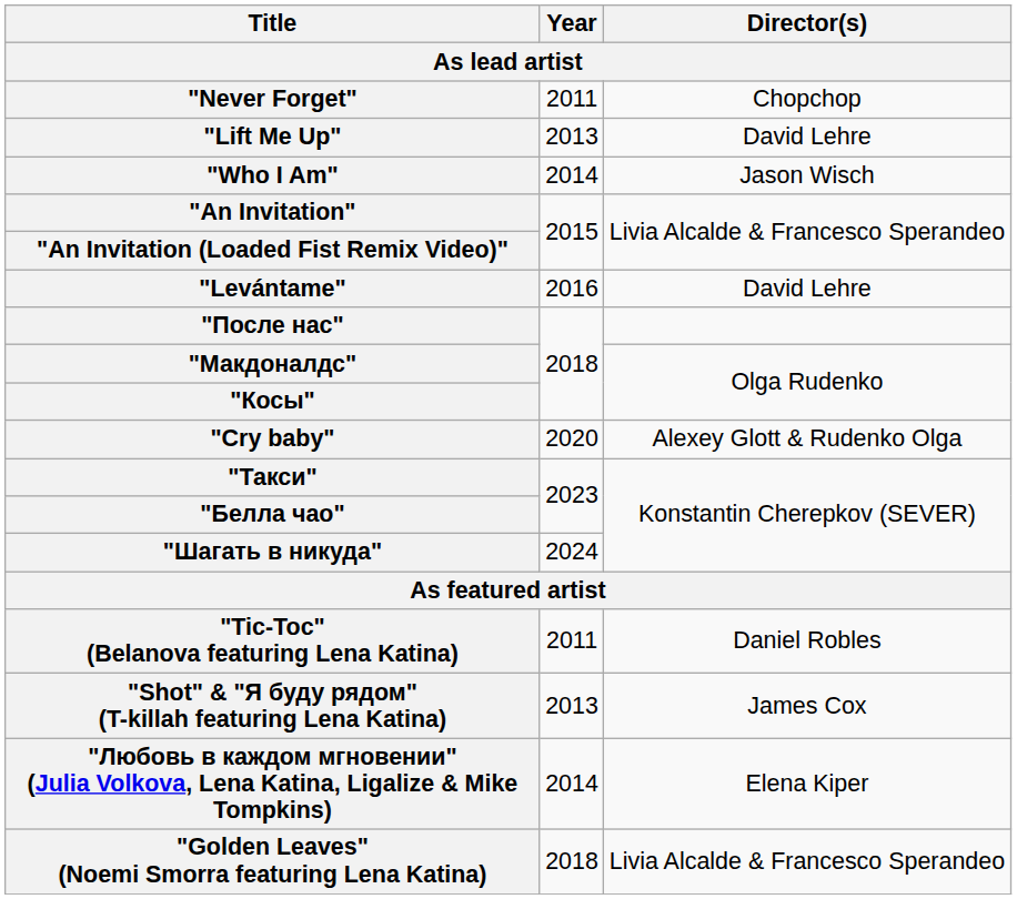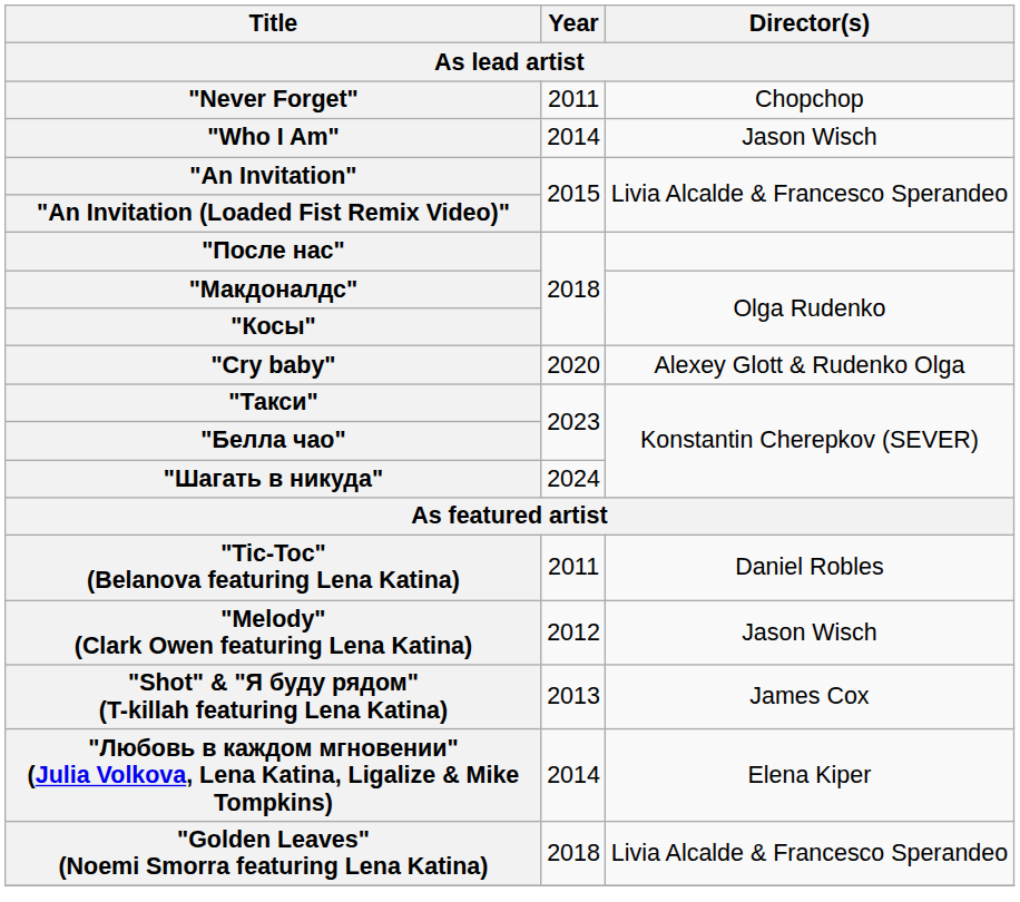- row: "Lift Me Up" | 2013 | David Lehre
- row: "Levántame" | 2016 | David Lehre
+ row: "Melody" (Clark Owen featuring Lena Katina) | 2012 | Jason Wisch
